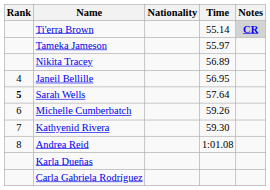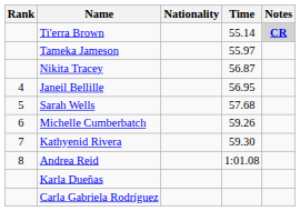Nikita Tracey | Time: 56.89 -> 56.87
Sarah Wells | Rank: bold -> normal
Sarah Wells | Time: 57.64 -> 57.68
